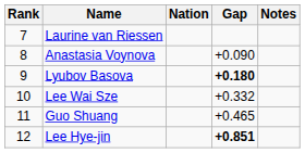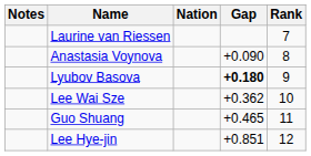columns swapped: Rank <-> Notes
Lee Wai Sze | Gap: +0.332 -> +0.362
Lee Hye-jin | Gap: bold -> normal
